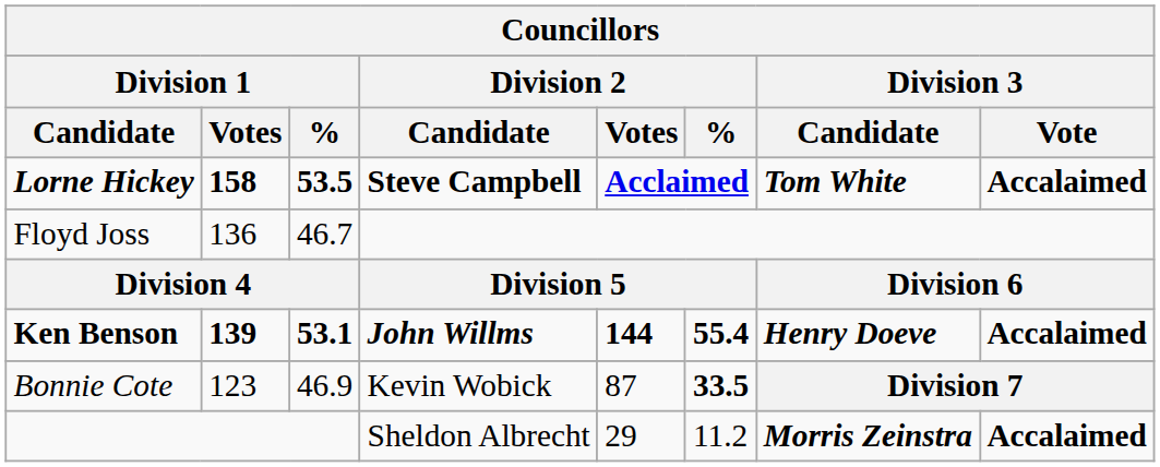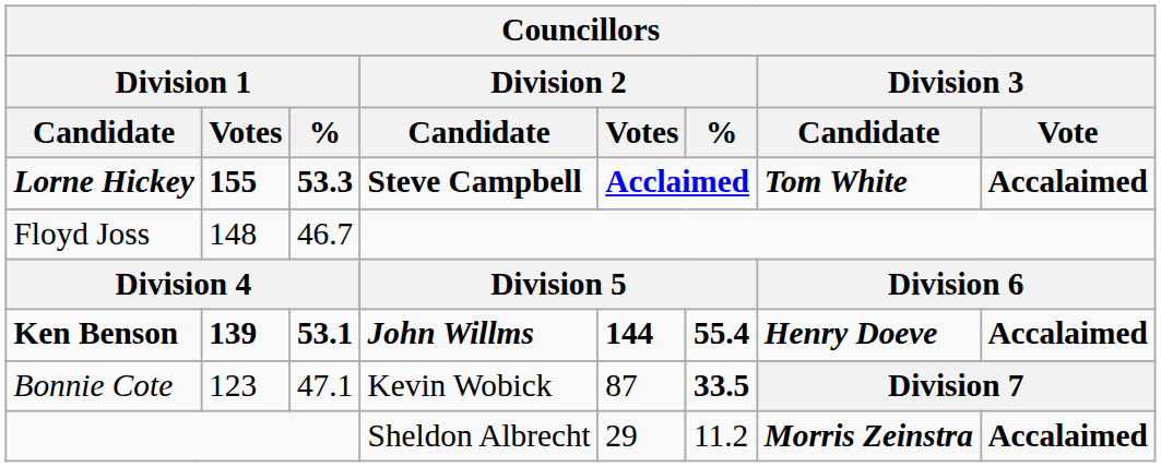Lorne Hickey | Division 1 / Votes: 158 -> 155
Lorne Hickey | Division 1 / %: 53.5 -> 53.3
Floyd Joss | Division 1 / Votes: 136 -> 148
Bonnie Cote | Division 1 / %: 46.9 -> 47.1
